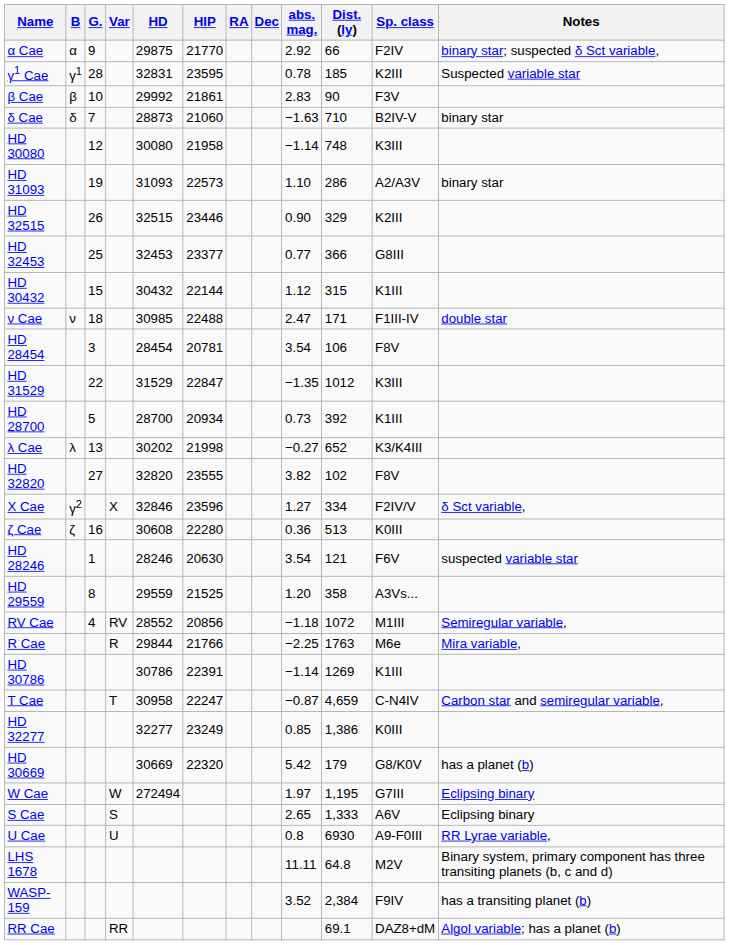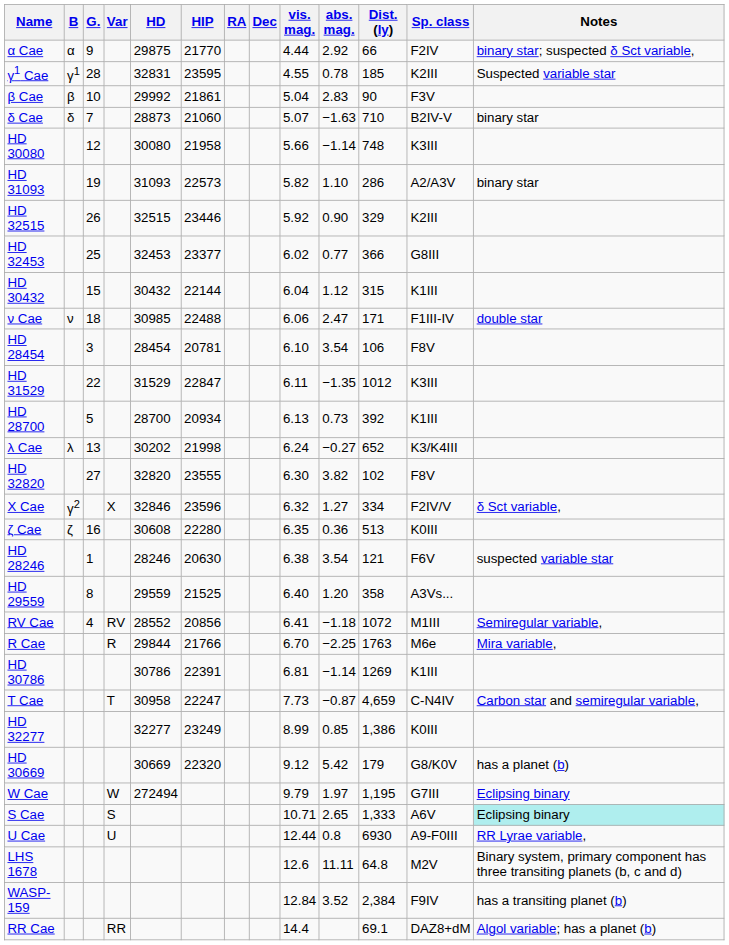+ column: vis. mag. | 4.44 | 4.55 | 5.04 | 5.07 | 5.66 | 5.82 | 5.92 | 6.02 | 6.04 | 6.06 | 6.10 | 6.11 | 6.13 | 6.24 | 6.30 | 6.32 | 6.35 | 6.38 | 6.40 | 6.41 | 6.70 | 6.81 | 7.73 | 8.99 | 9.12 | 9.79 | 10.71 | 12.44 | 12.6 | 12.84 | 14.4
S Cae | Notes: no background -> paleturquoise background
